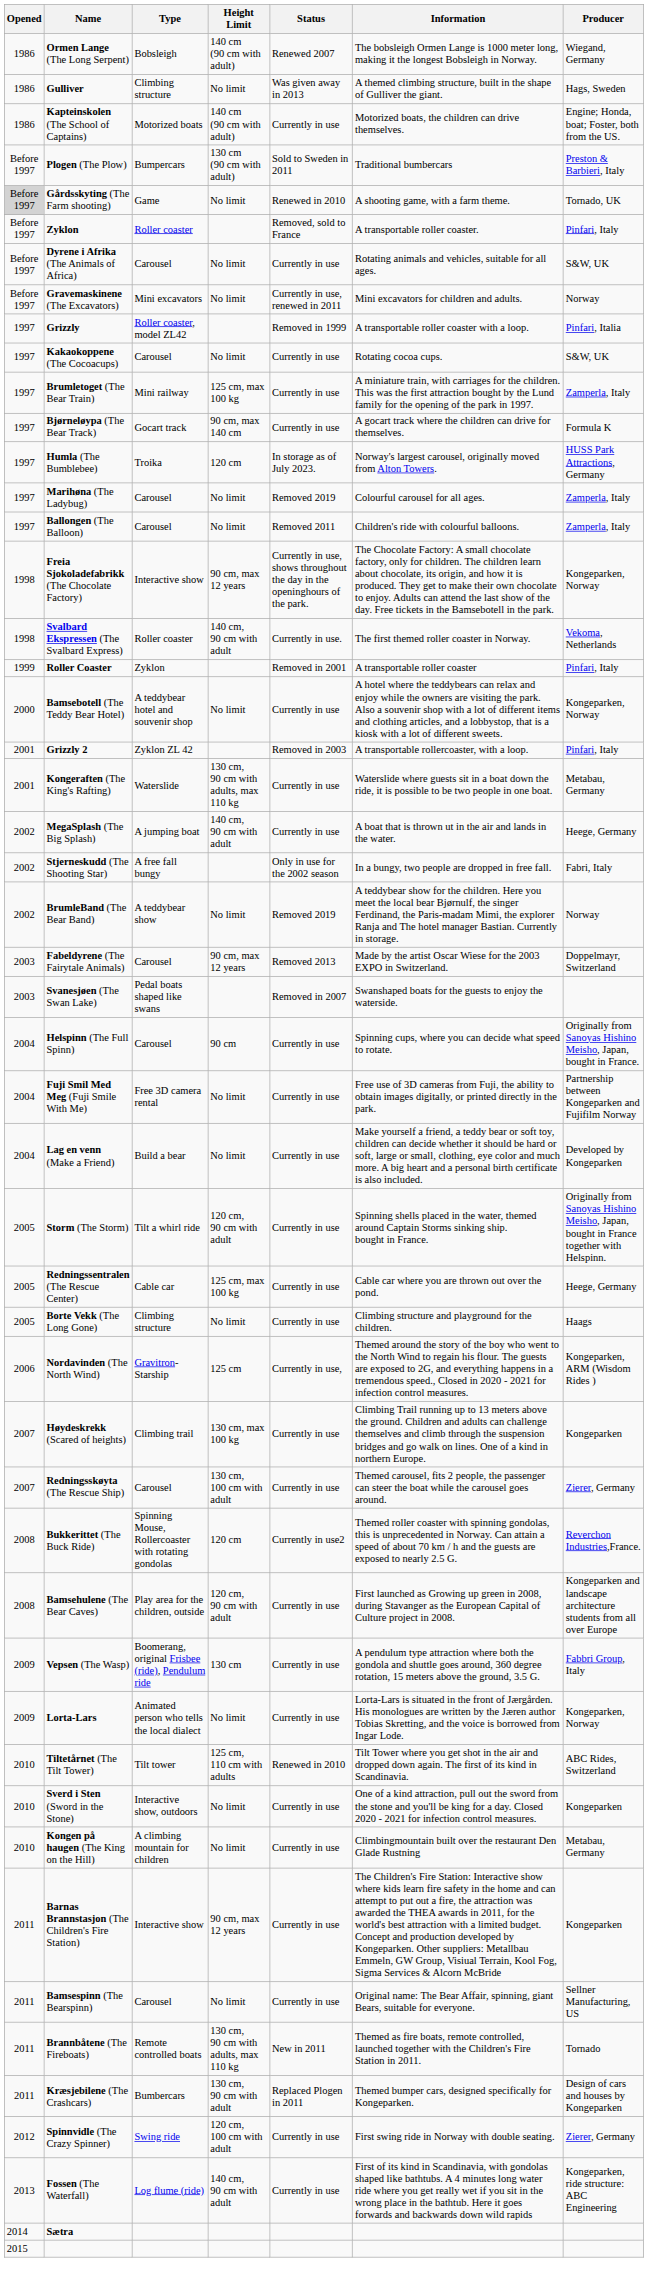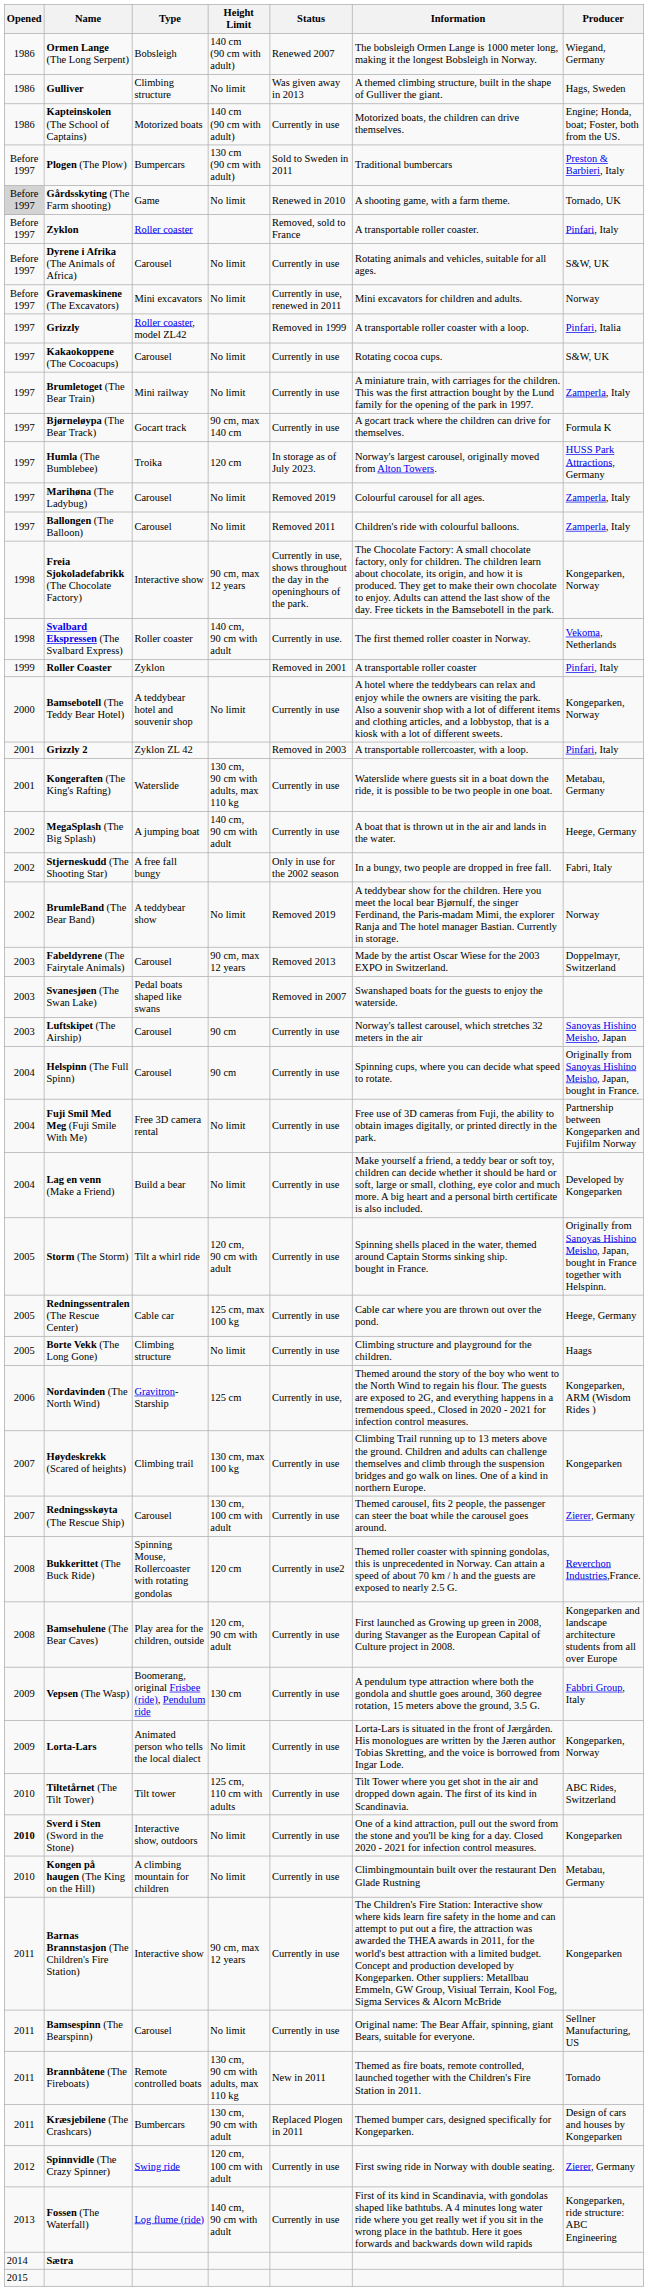Brumletoget (The Bear Train) | Height Limit: 125 cm, max 100 kg -> No limit
+ row: 2003 | Luftskipet (The Airship) | Carousel | 90 cm | Currently in use | Norway's tallest carousel, which stretches 32 meters in the air | Sanoyas Hishino Meisho, Japan
Tiltetårnet (The Tilt Tower) | Status: Renewed in 2010 -> Currently in use
Sverd i Sten (Sword in the Stone) | Opened: normal -> bold
